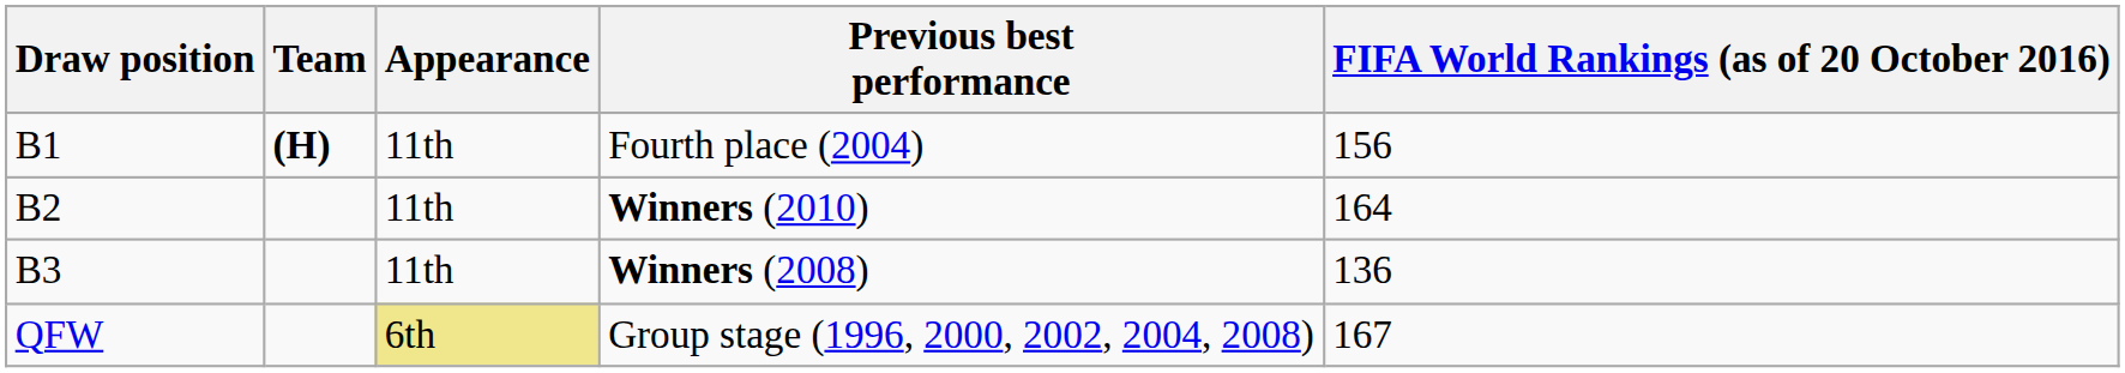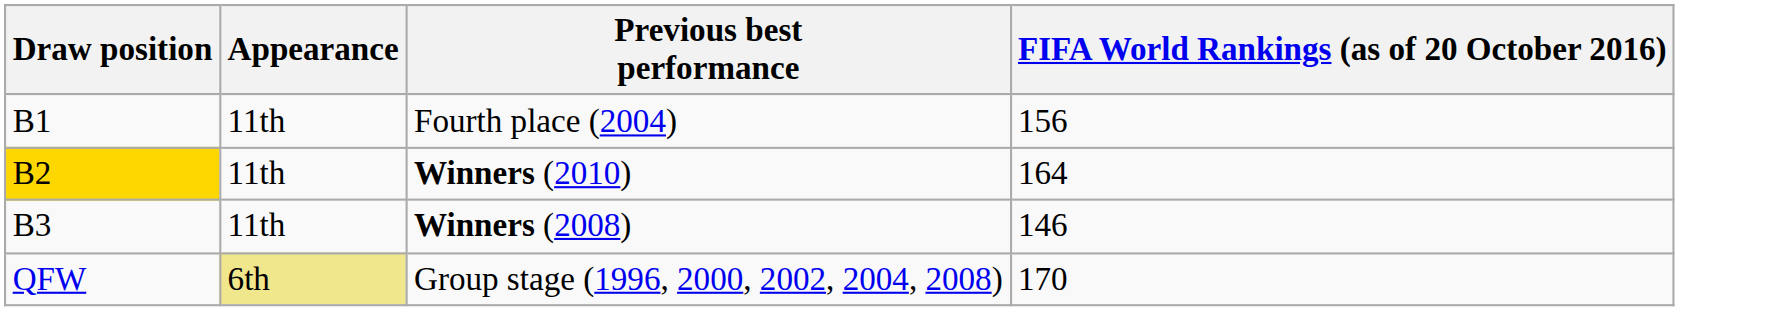- column: Team | (H)
Winners (2010) | Draw position: no background -> gold background
Winners (2008) | FIFA World Rankings (as of 20 October 2016): 136 -> 146
Group stage (1996, 2000, 2002, 2004, 2008) | FIFA World Rankings (as of 20 October 2016): 167 -> 170
